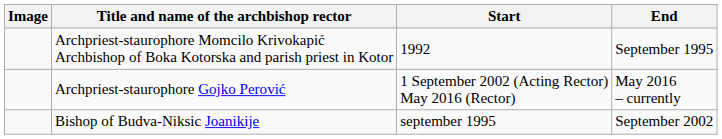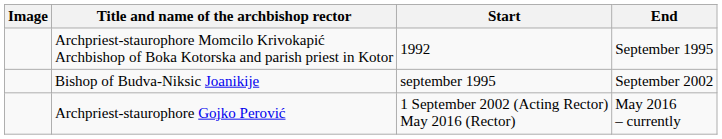rows swapped: Bishop of Budva-Niksic Joanikije <-> Archpriest-staurophore Gojko Perović
